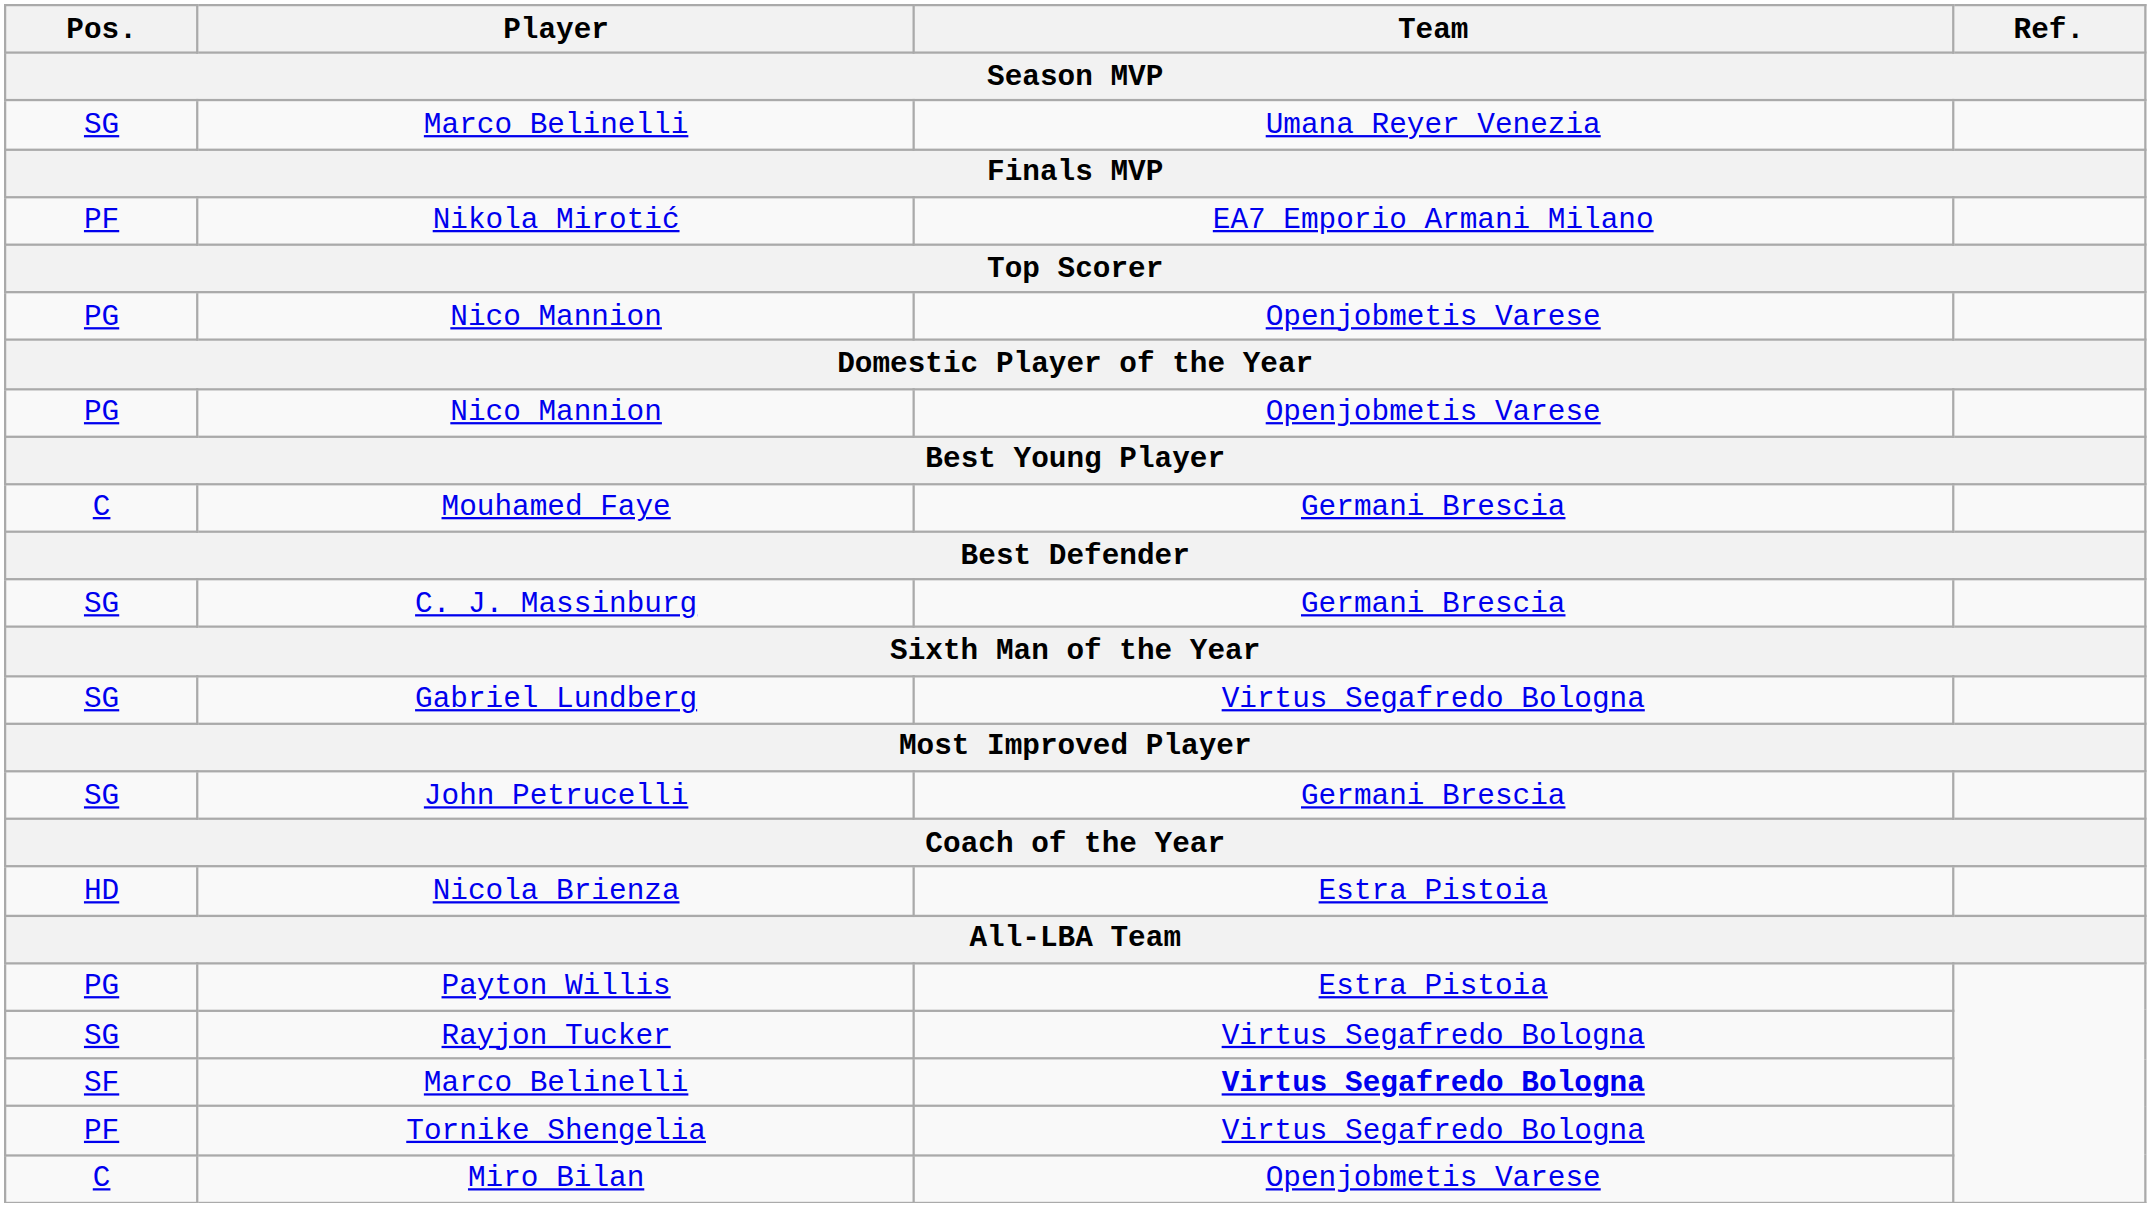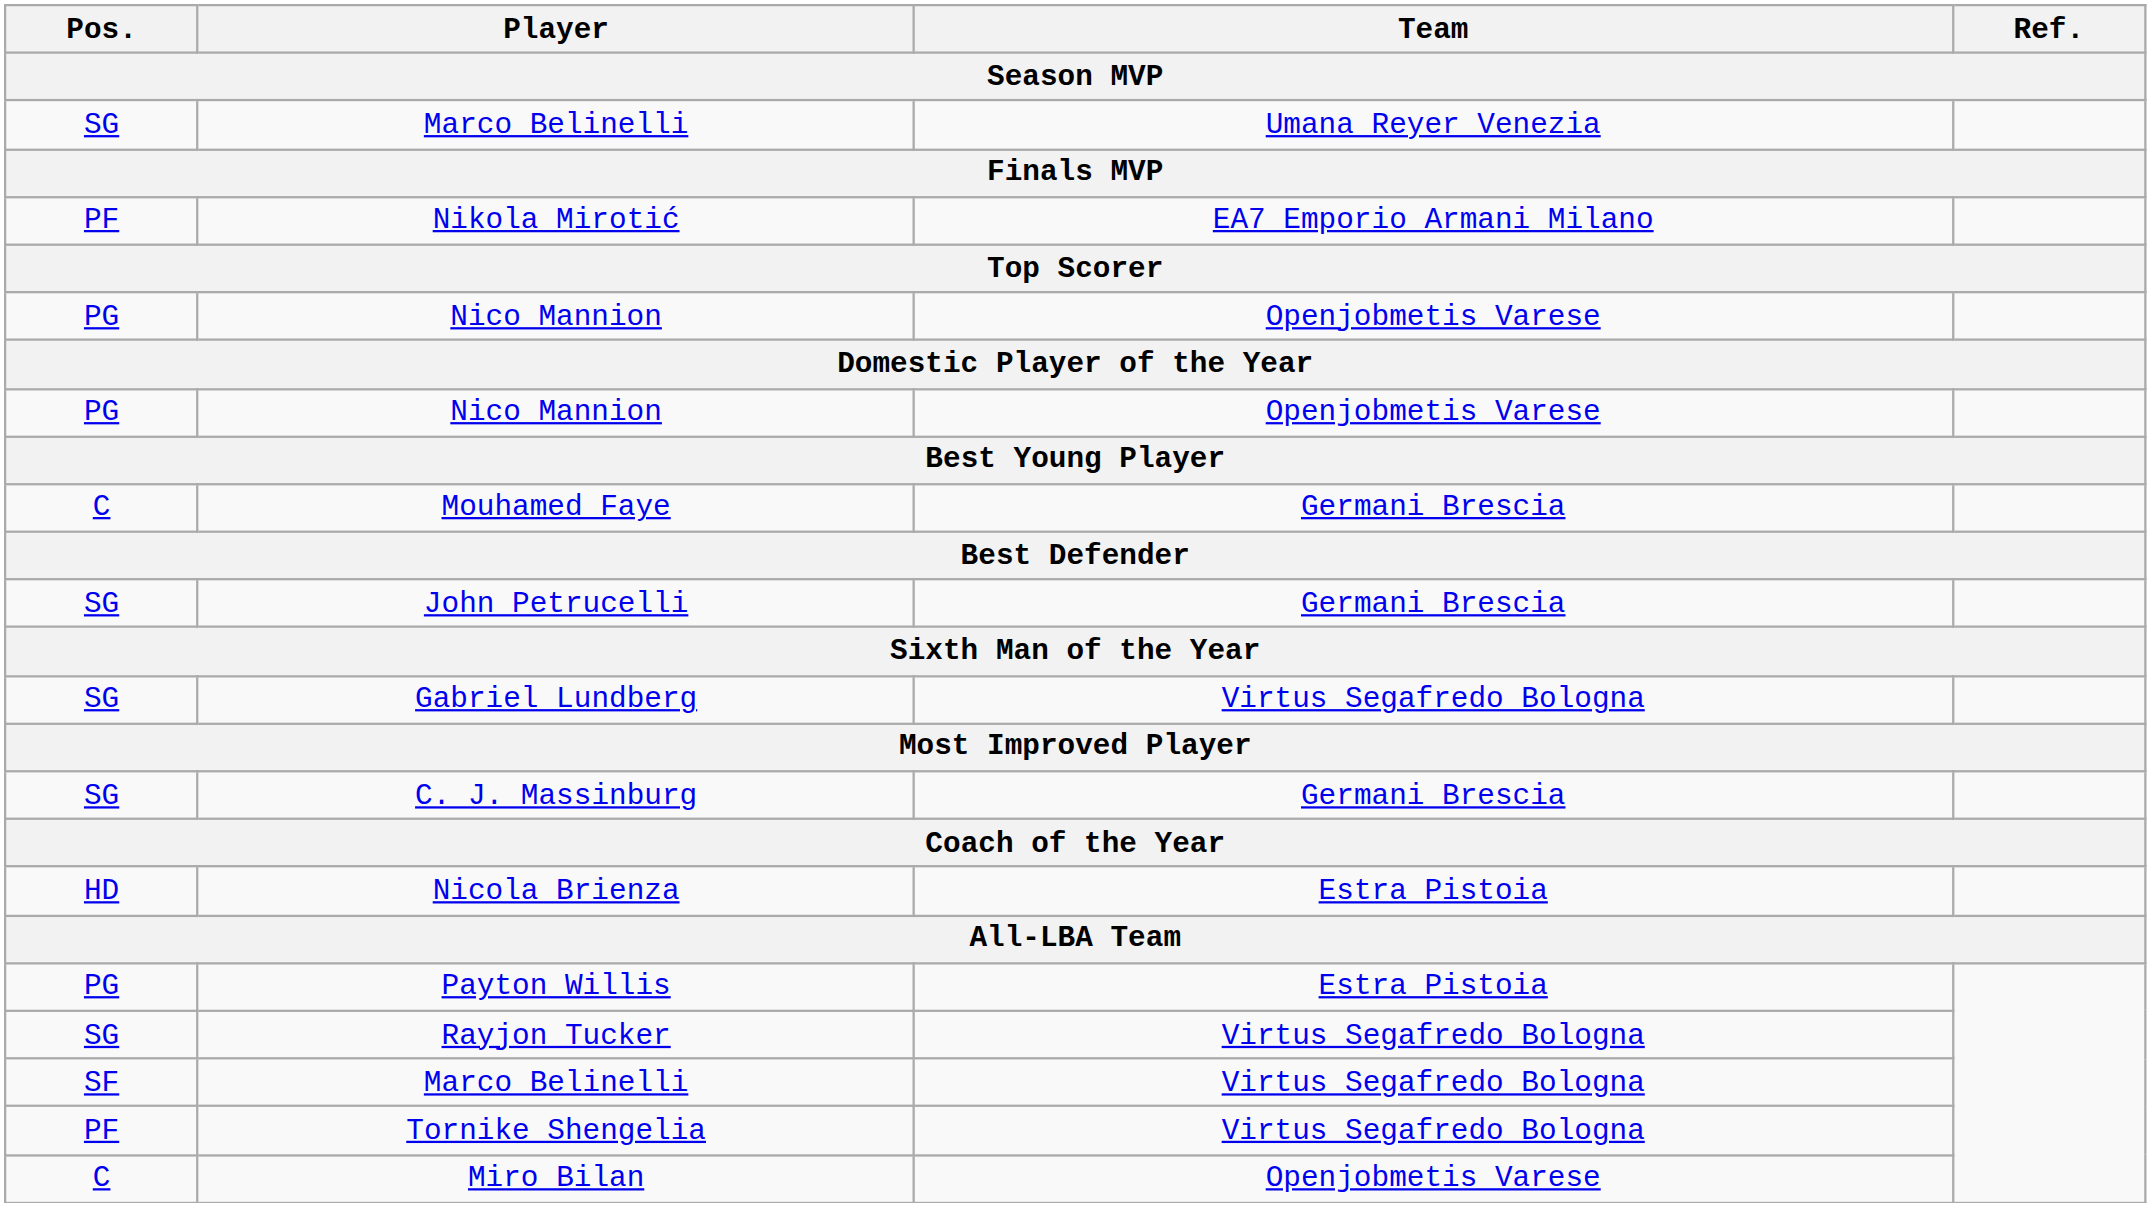rows swapped: John Petrucelli <-> C. J. Massinburg
SF / Marco Belinelli | Team: bold -> normal
